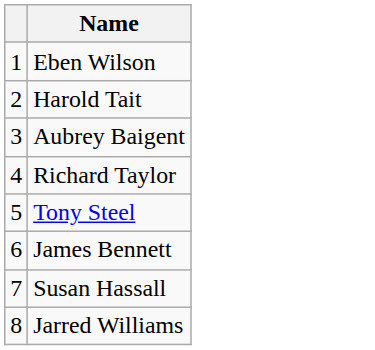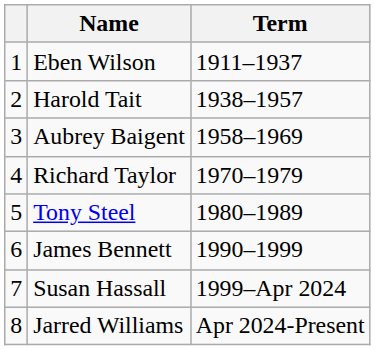+ column: Term | 1911–1937 | 1938–1957 | 1958–1969 | 1970–1979 | 1980–1989 | 1990–1999 | 1999–Apr 2024 | Apr 2024-Present
